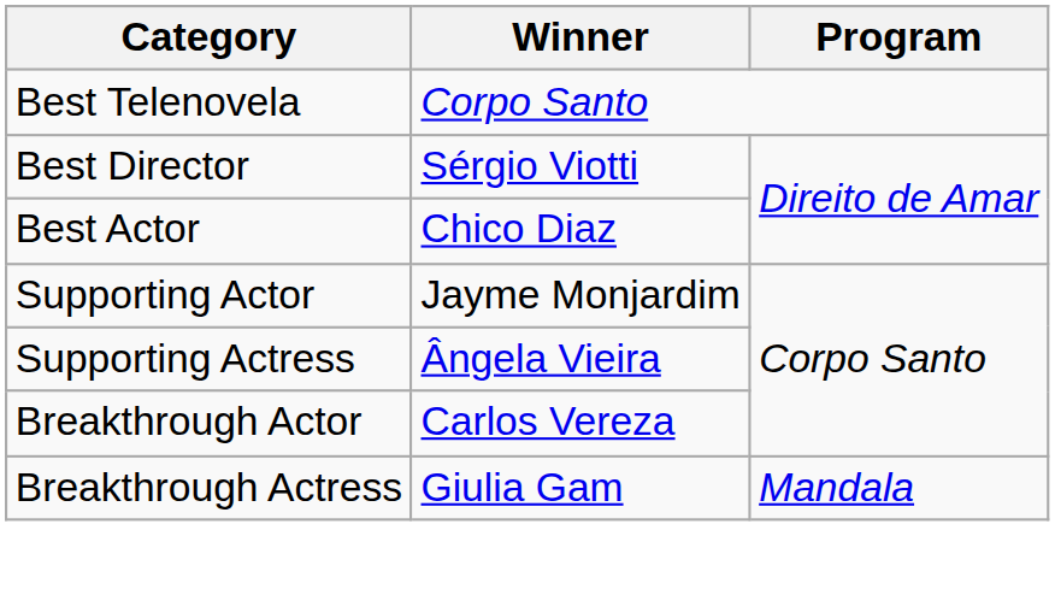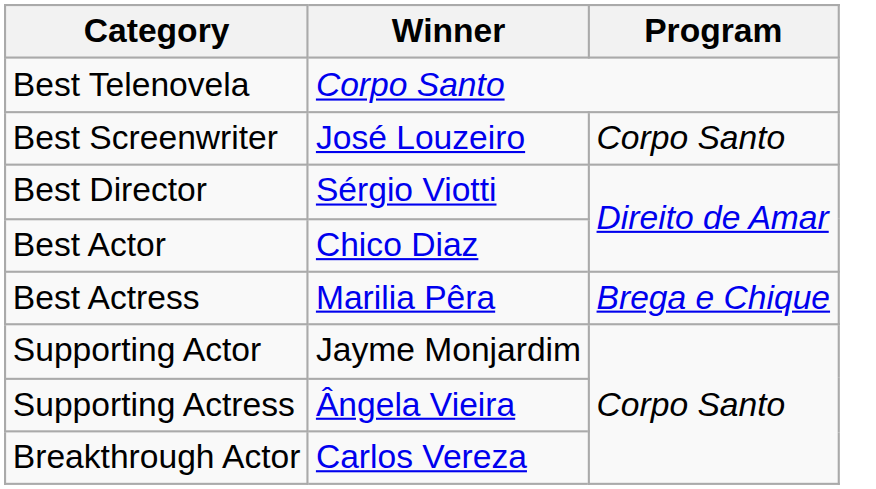+ row: Best Screenwriter | José Louzeiro | Corpo Santo
+ row: Best Actress | Marilia Pêra | Brega e Chique
- row: Breakthrough Actress | Giulia Gam | Mandala
